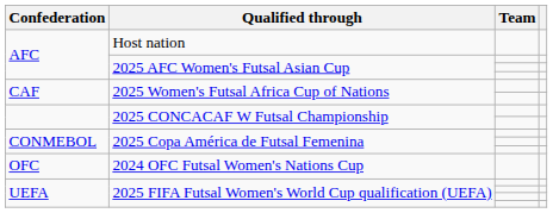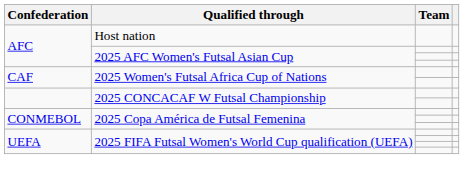- row: OFC | 2024 OFC Futsal Women's Nations Cup
